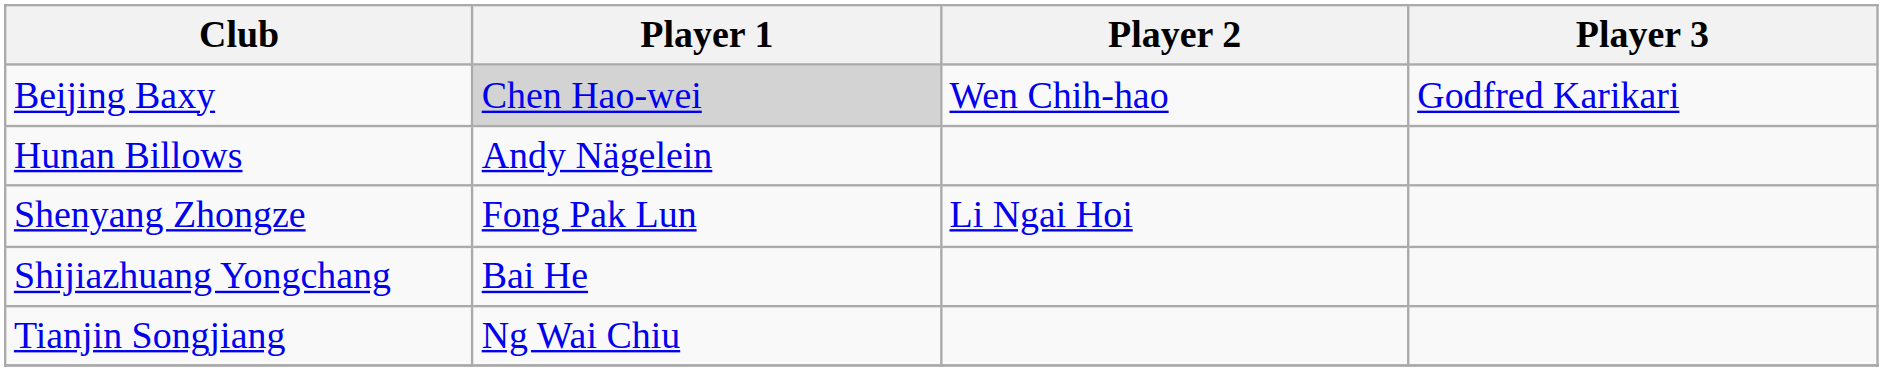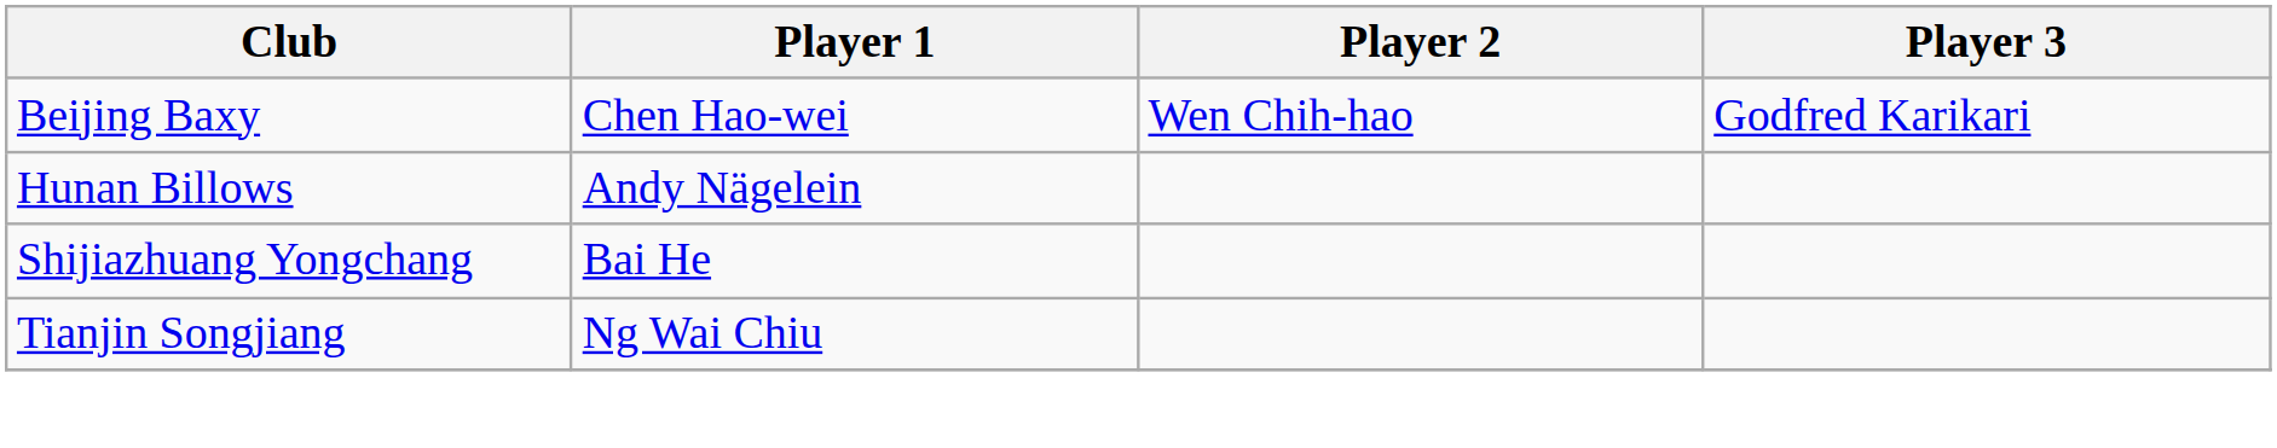Beijing Baxy | Player 1: lightgrey background -> no background
- row: Shenyang Zhongze | Fong Pak Lun | Li Ngai Hoi
